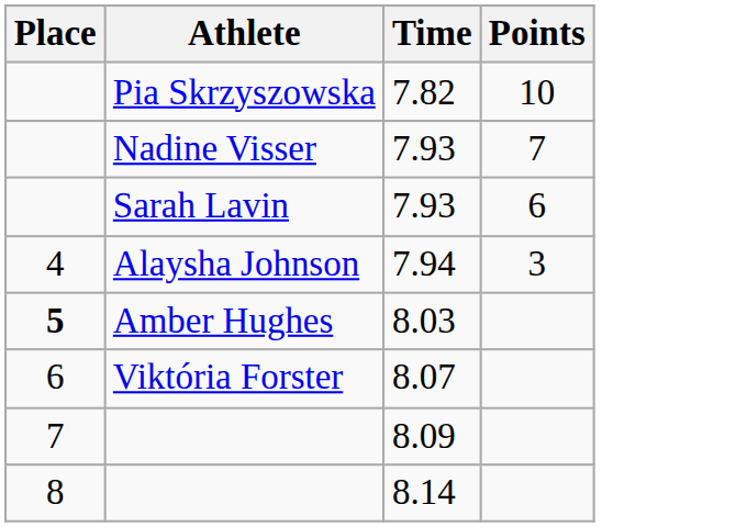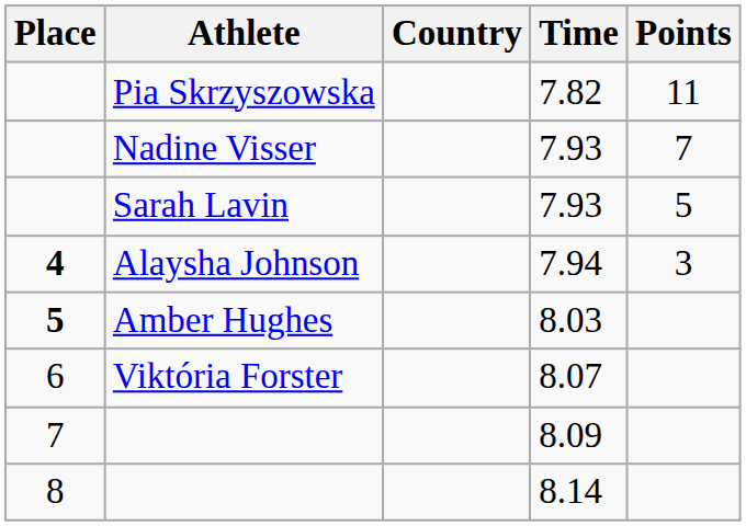+ column: Country
Pia Skrzyszowska | Points: 10 -> 11
Sarah Lavin | Points: 6 -> 5
Alaysha Johnson | Place: normal -> bold
